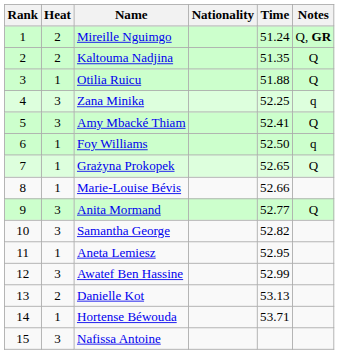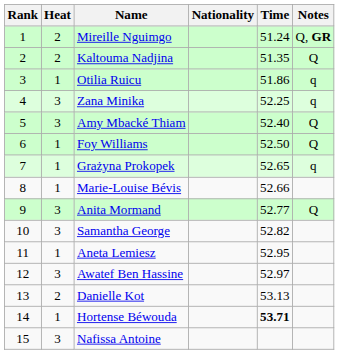Otilia Ruicu | Time: 51.88 -> 51.86
Otilia Ruicu | Notes: Q -> q
Amy Mbacké Thiam | Time: 52.41 -> 52.40
Foy Williams | Notes: q -> Q
Grażyna Prokopek | Notes: Q -> q
Awatef Ben Hassine | Time: 52.99 -> 52.97
Hortense Béwouda | Time: normal -> bold
